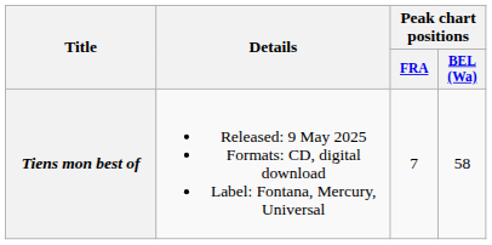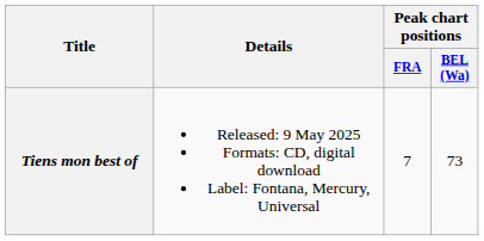Tiens mon best of | Peak chart positions / BEL (Wa): 58 -> 73
